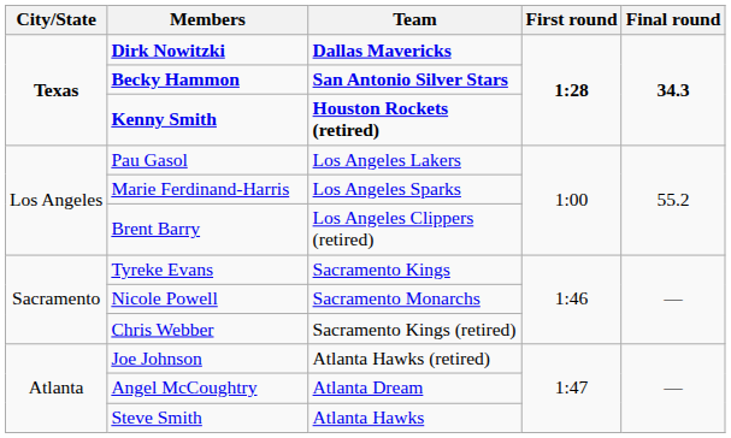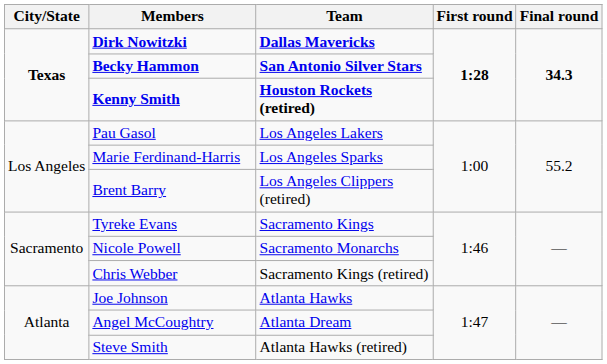Joe Johnson | Team: Atlanta Hawks (retired) -> Atlanta Hawks
Steve Smith | Team: Atlanta Hawks -> Atlanta Hawks (retired)
